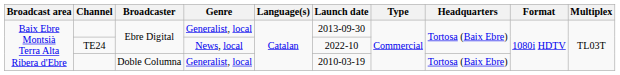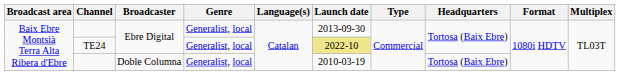TE24 | Genre: News, local -> Generalist, local
TE24 | Launch date: no background -> khaki background
